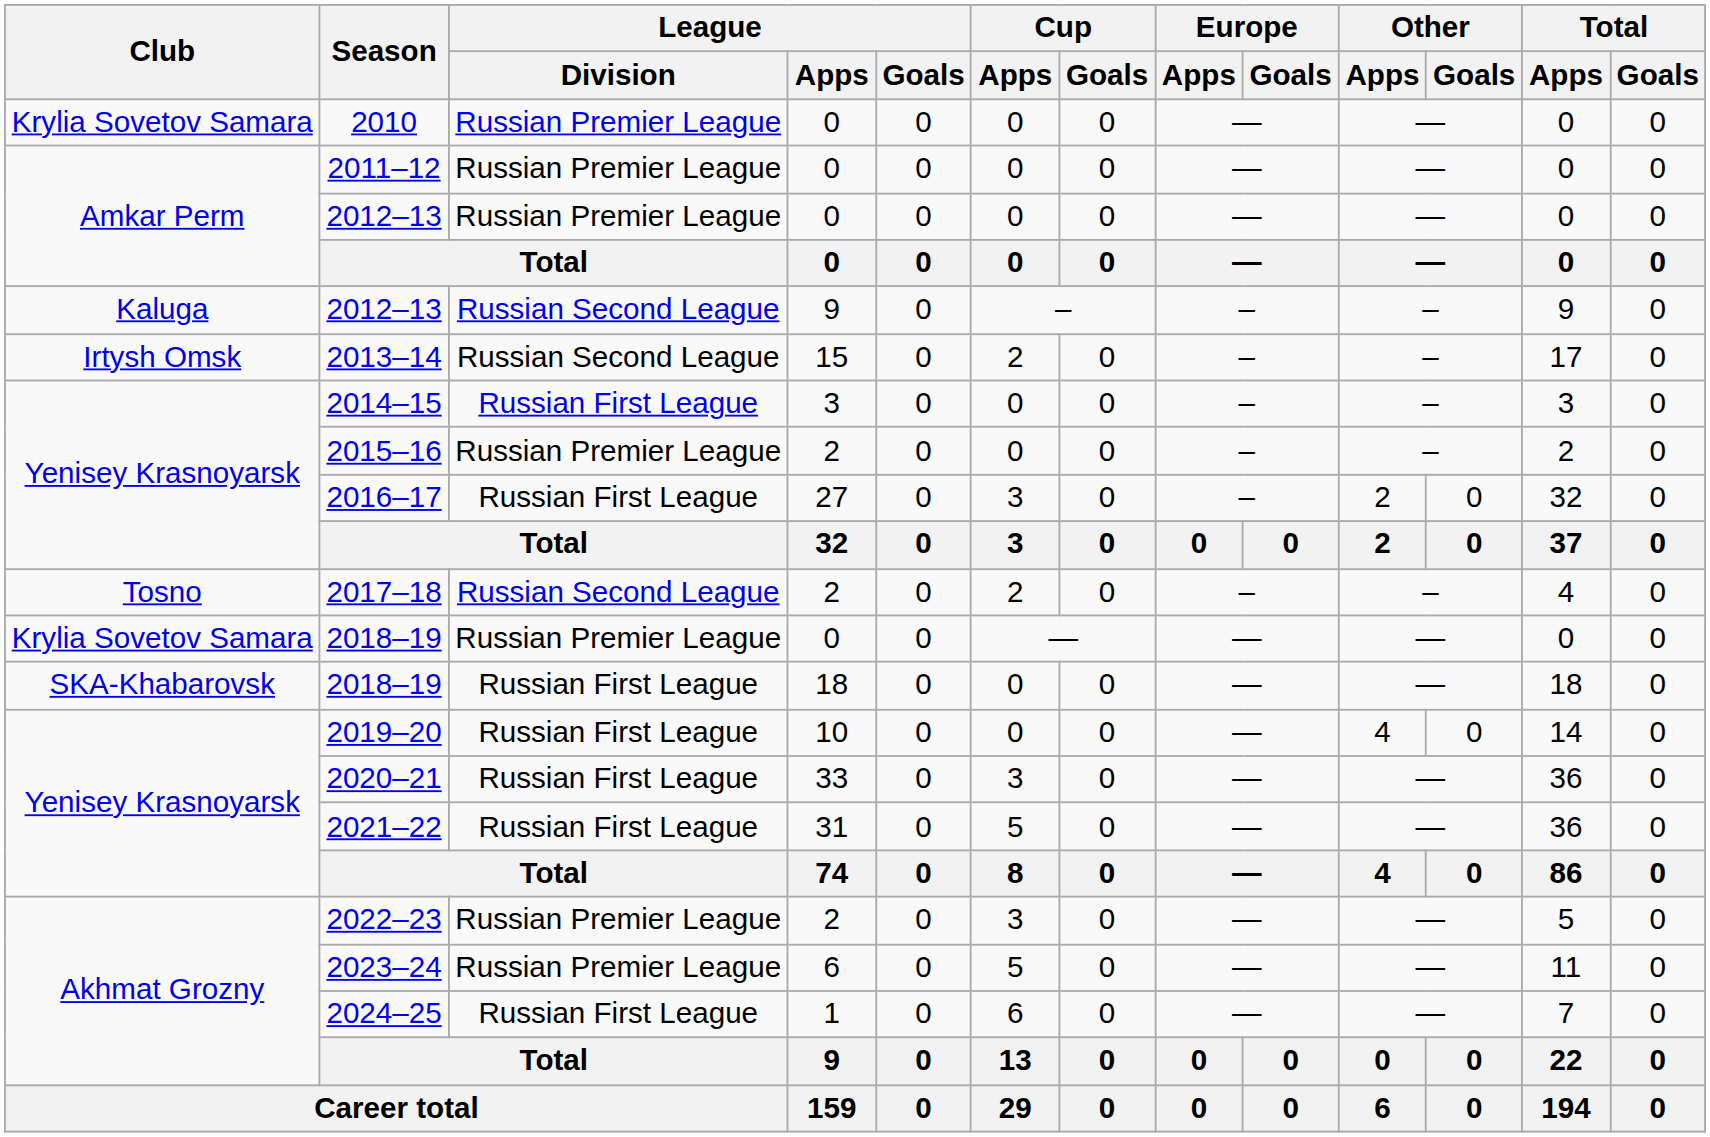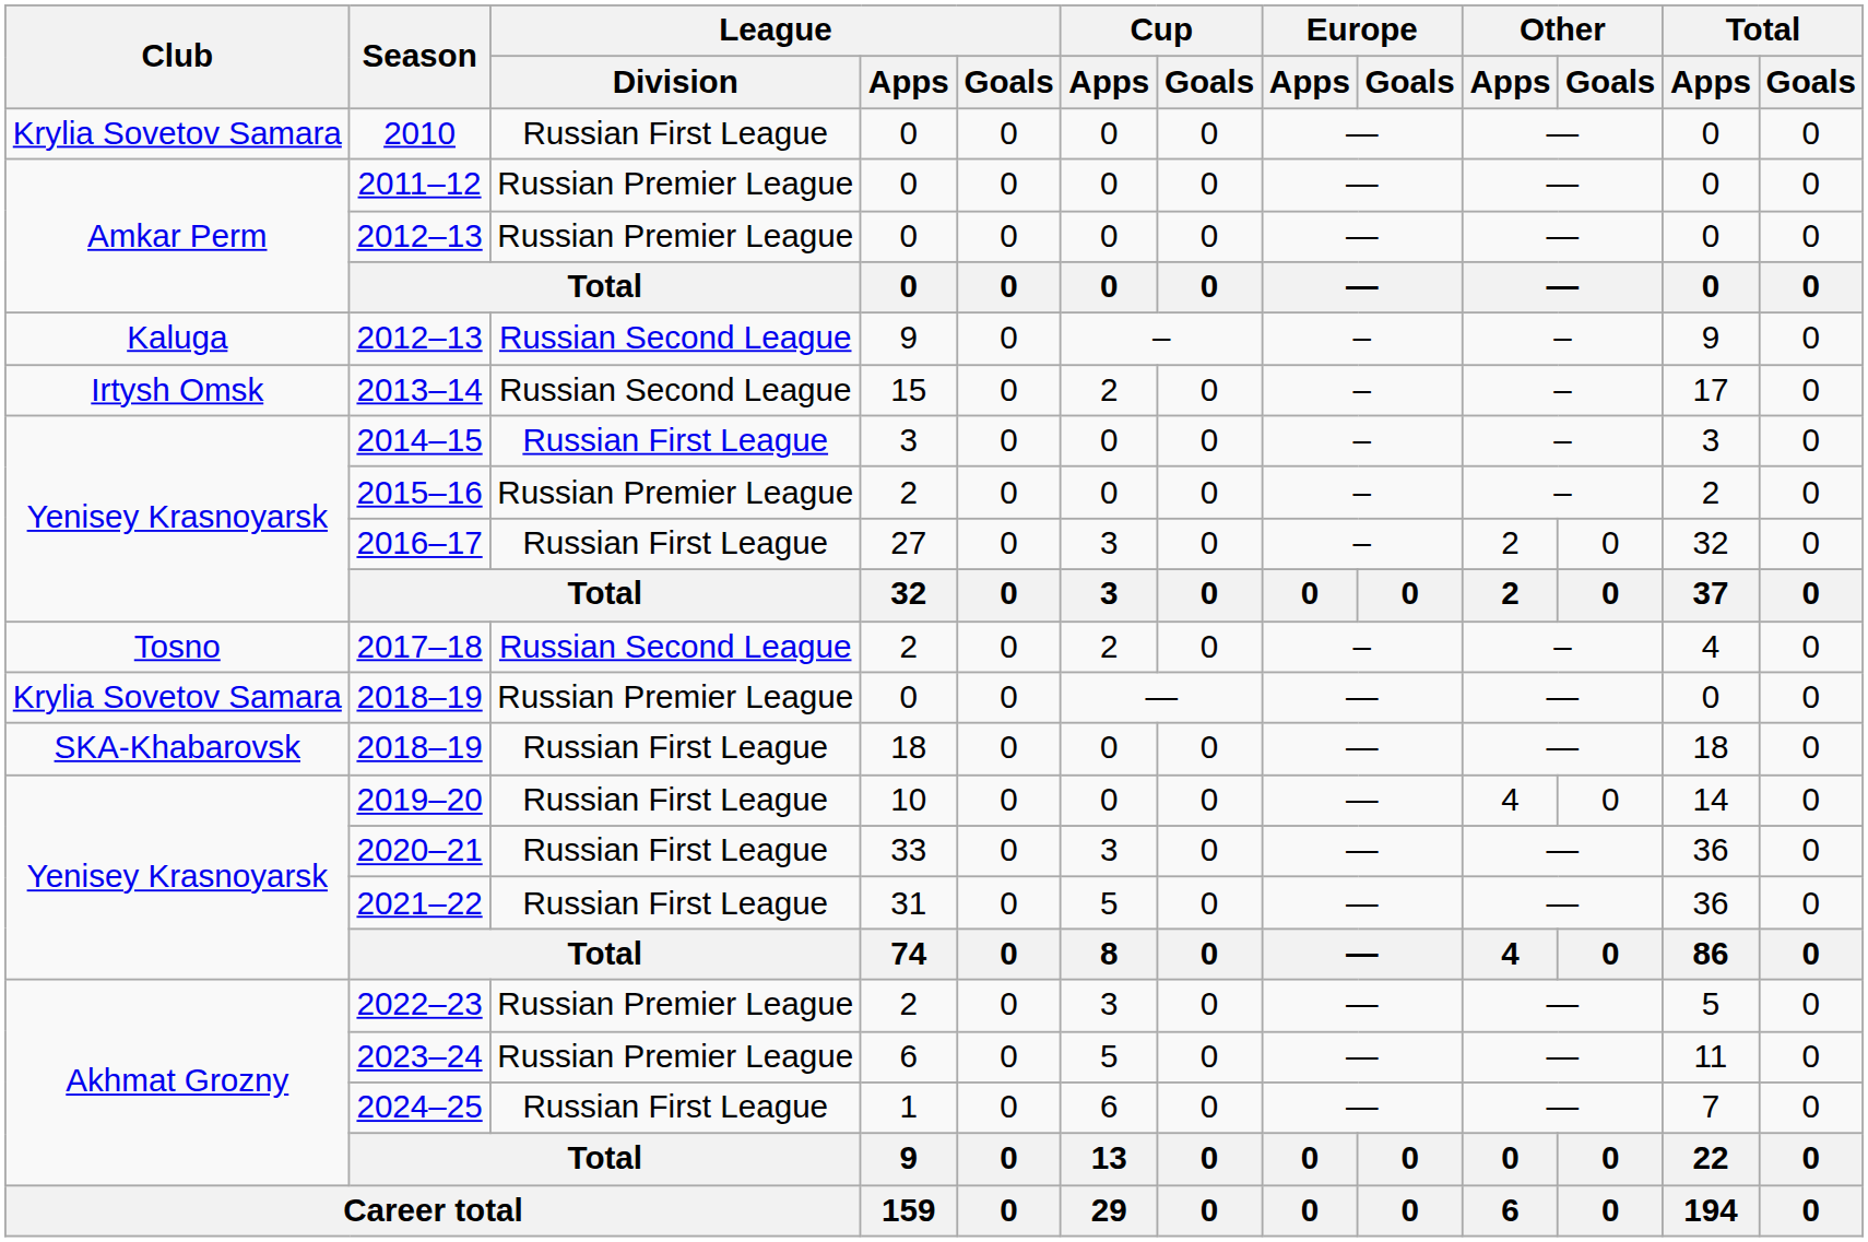2010 | League / Division: Russian Premier League -> Russian First League
